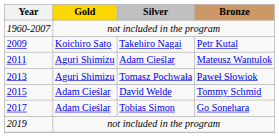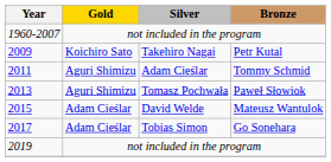2011 | Bronze: Mateusz Wantulok -> Tommy Schmid
2015 | Bronze: Tommy Schmid -> Mateusz Wantulok
